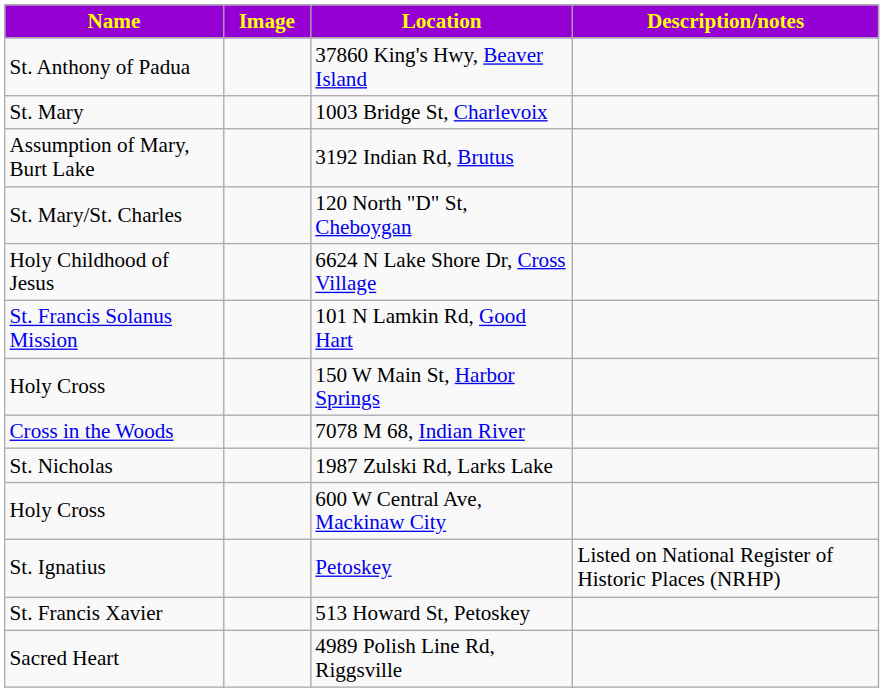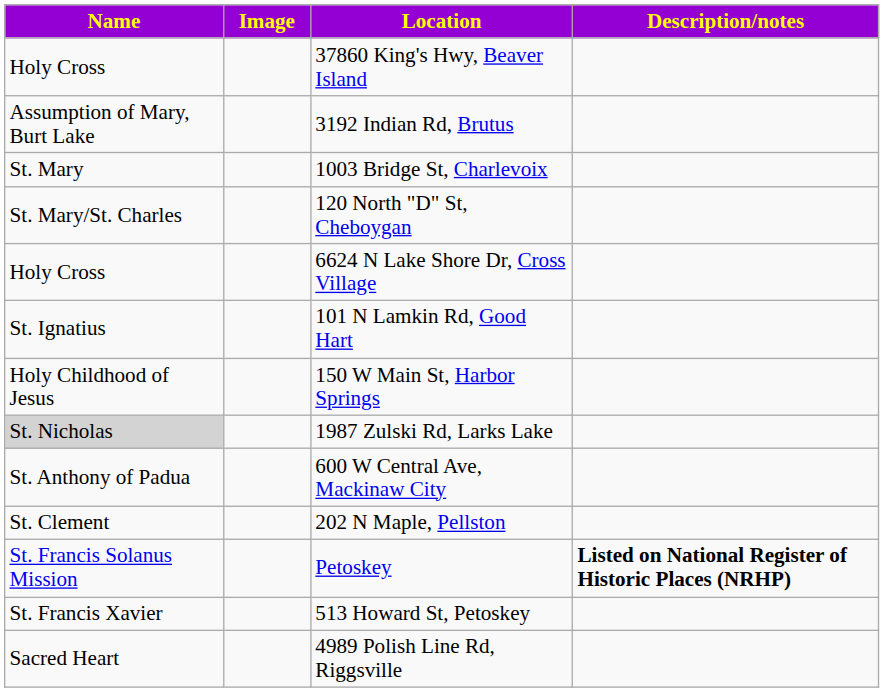37860 King's Hwy, Beaver Island | Name: St. Anthony of Padua -> Holy Cross
rows swapped: 3192 Indian Rd, Brutus <-> 1003 Bridge St, Charlevoix
6624 N Lake Shore Dr, Cross Village | Name: Holy Childhood of Jesus -> Holy Cross
101 N Lamkin Rd, Good Hart | Name: St. Francis Solanus Mission -> St. Ignatius
150 W Main St, Harbor Springs | Name: Holy Cross -> Holy Childhood of Jesus
- row: Cross in the Woods | 7078 M 68, Indian River
1987 Zulski Rd, Larks Lake | Name: no background -> lightgrey background
600 W Central Ave, Mackinaw City | Name: Holy Cross -> St. Anthony of Padua
+ row: St. Clement | 202 N Maple, Pellston
Petoskey | Name: St. Ignatius -> St. Francis Solanus Mission
Petoskey | Description/notes: normal -> bold
